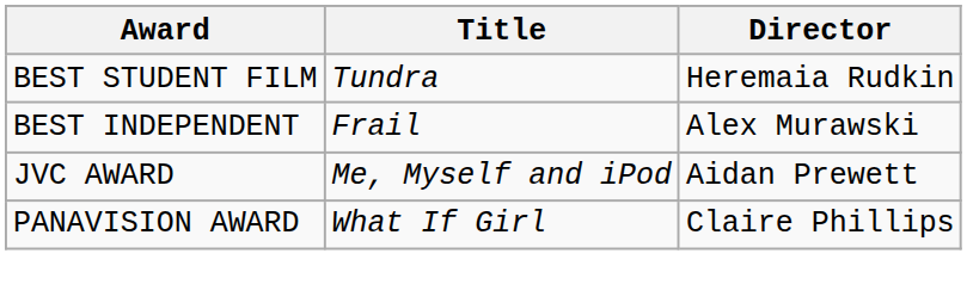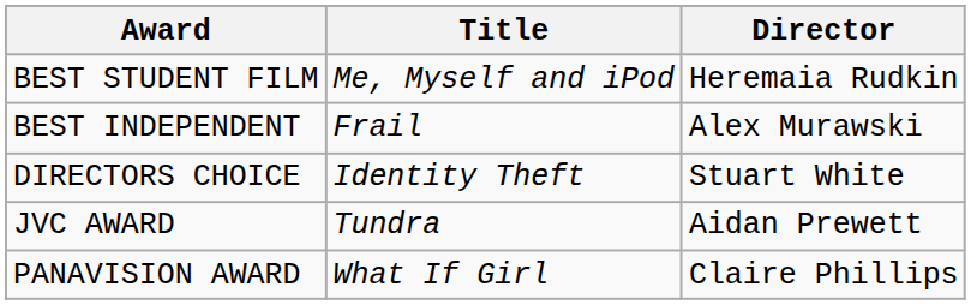BEST STUDENT FILM | Title: Tundra -> Me, Myself and iPod
+ row: DIRECTORS CHOICE | Identity Theft | Stuart White
JVC AWARD | Title: Me, Myself and iPod -> Tundra
